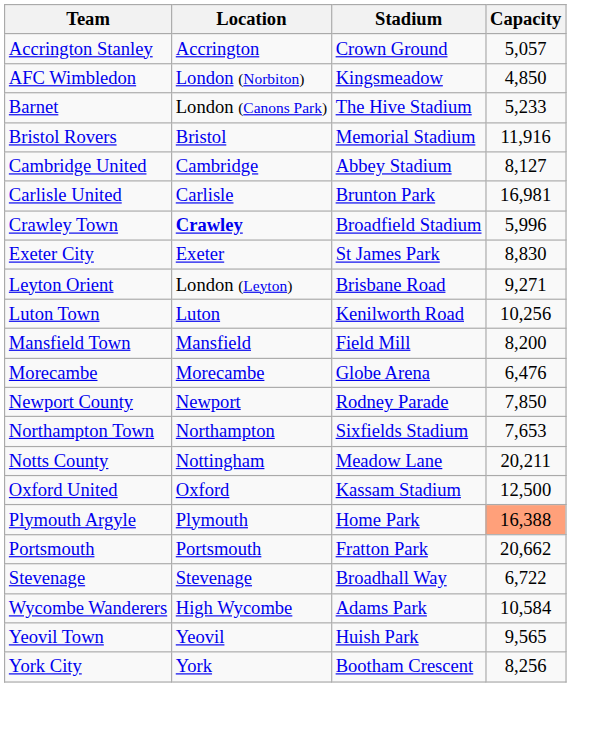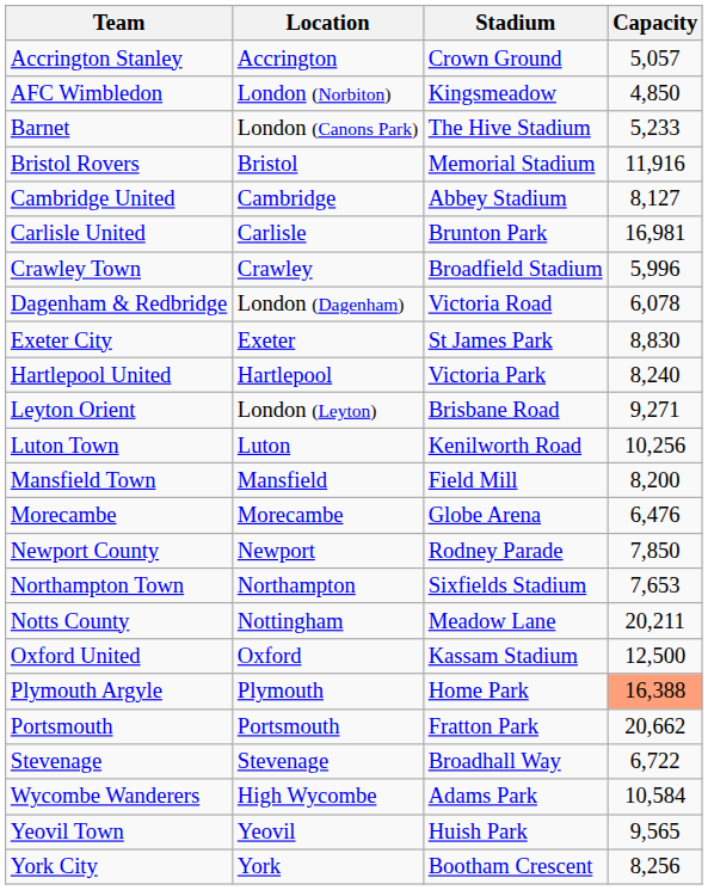Crawley Town | Location: bold -> normal
+ row: Dagenham & Redbridge | London (Dagenham) | Victoria Road | 6,078
+ row: Hartlepool United | Hartlepool | Victoria Park | 8,240
